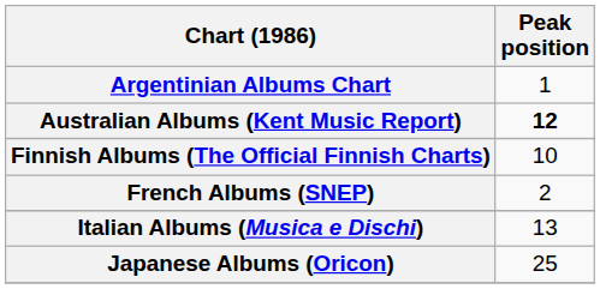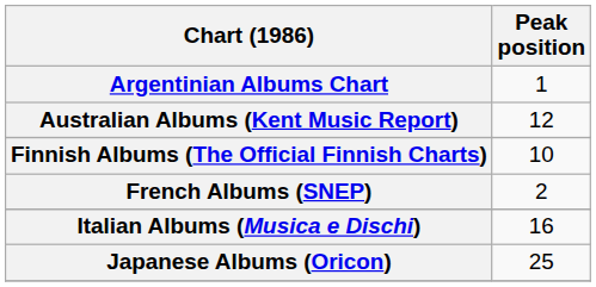Australian Albums (Kent Music Report) | Peak position: bold -> normal
Italian Albums (Musica e Dischi) | Peak position: 13 -> 16
